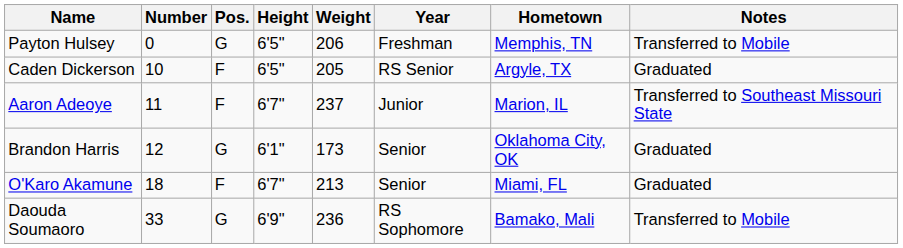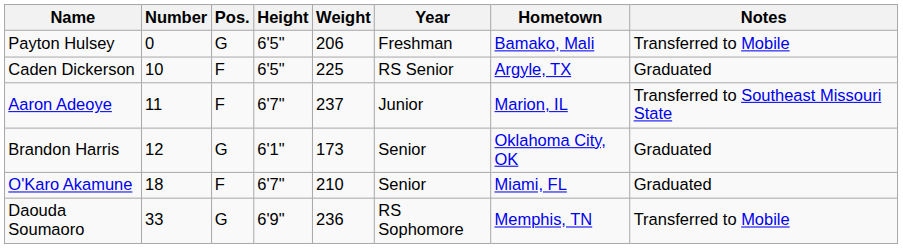Payton Hulsey | Hometown: Memphis, TN -> Bamako, Mali
Caden Dickerson | Weight: 205 -> 225
O'Karo Akamune | Weight: 213 -> 210
Daouda Soumaoro | Hometown: Bamako, Mali -> Memphis, TN
